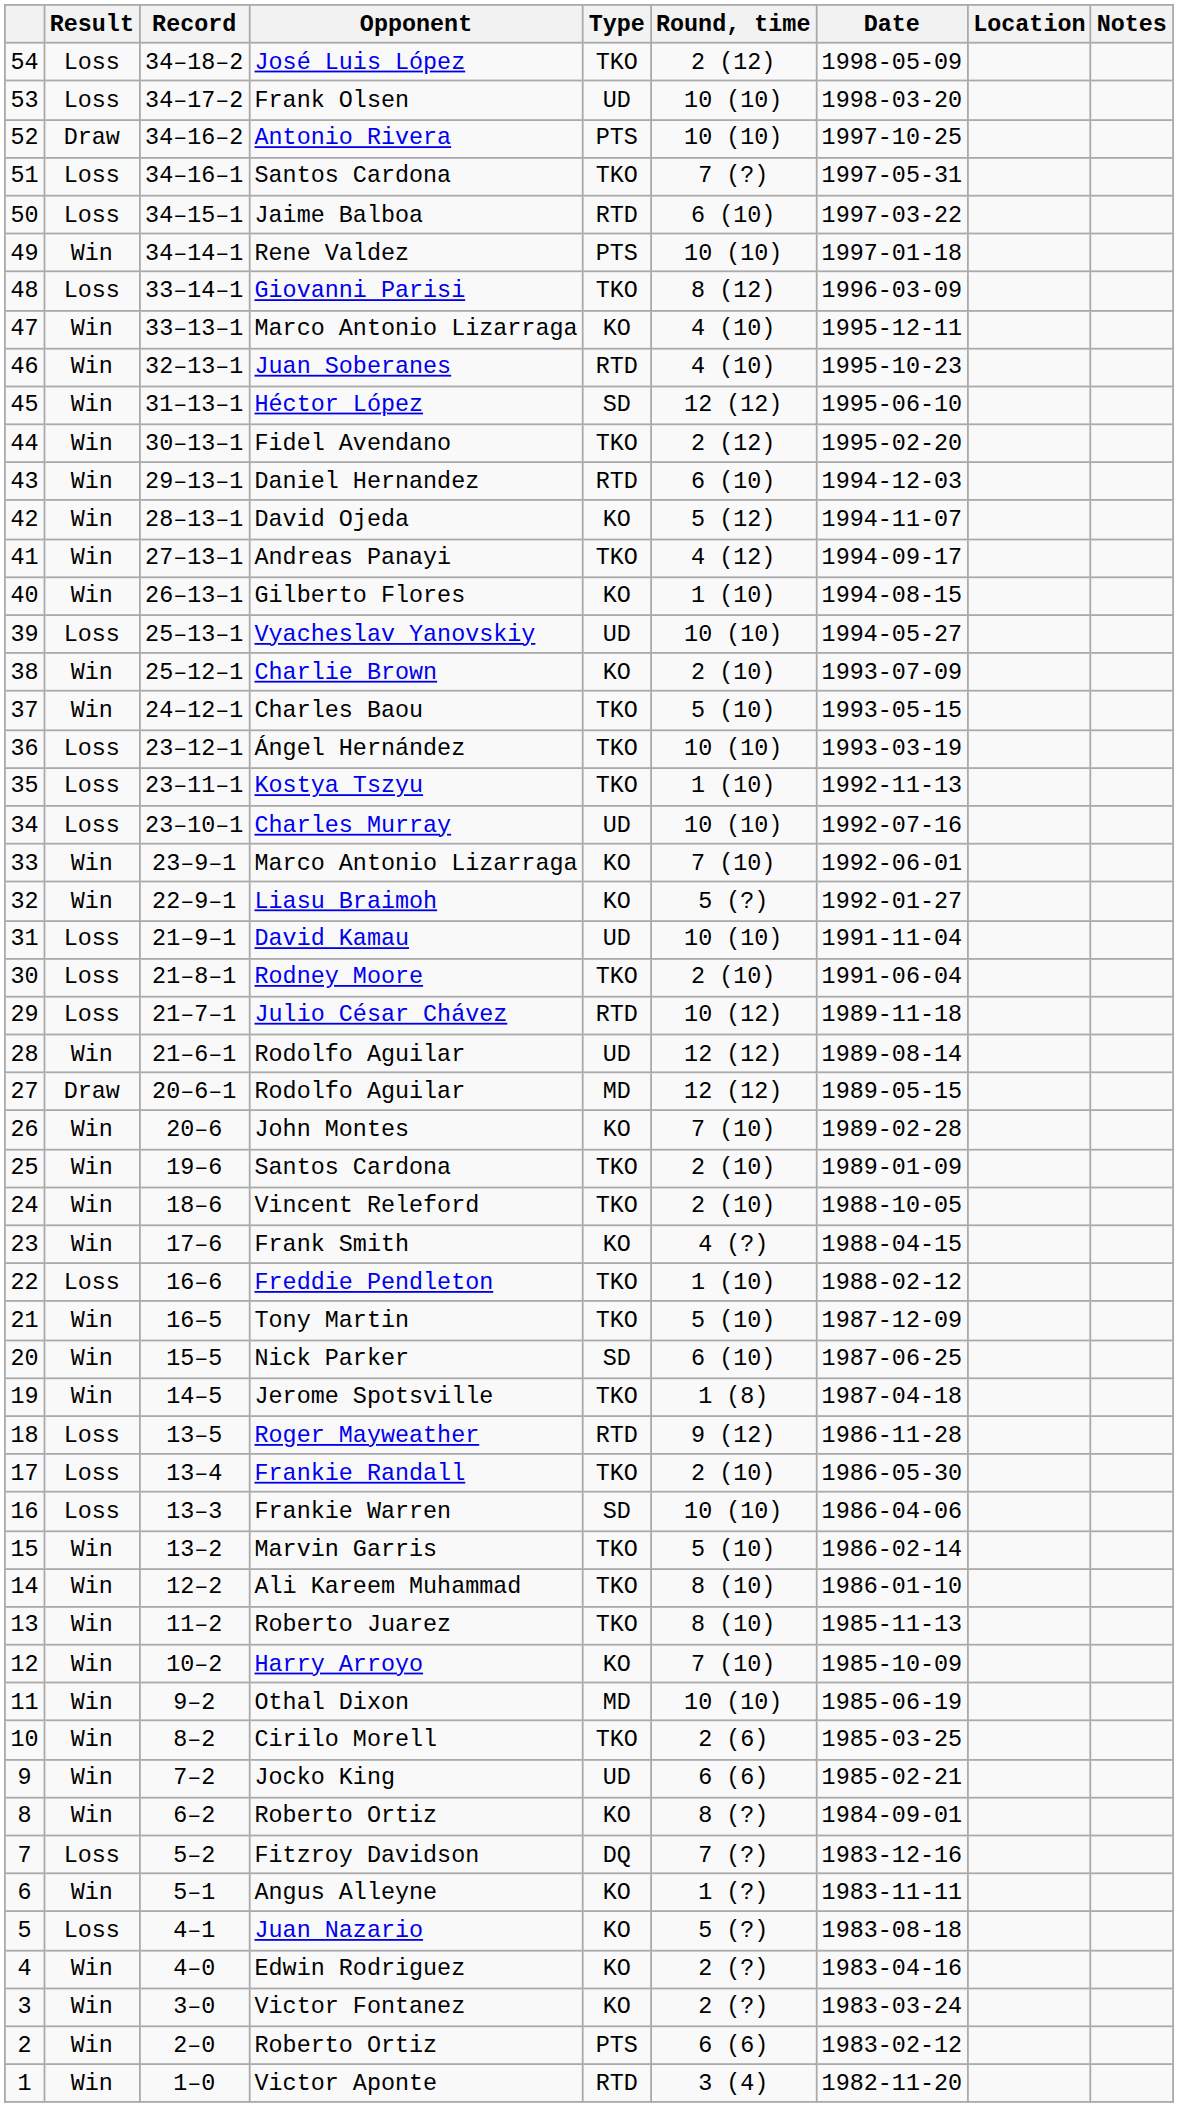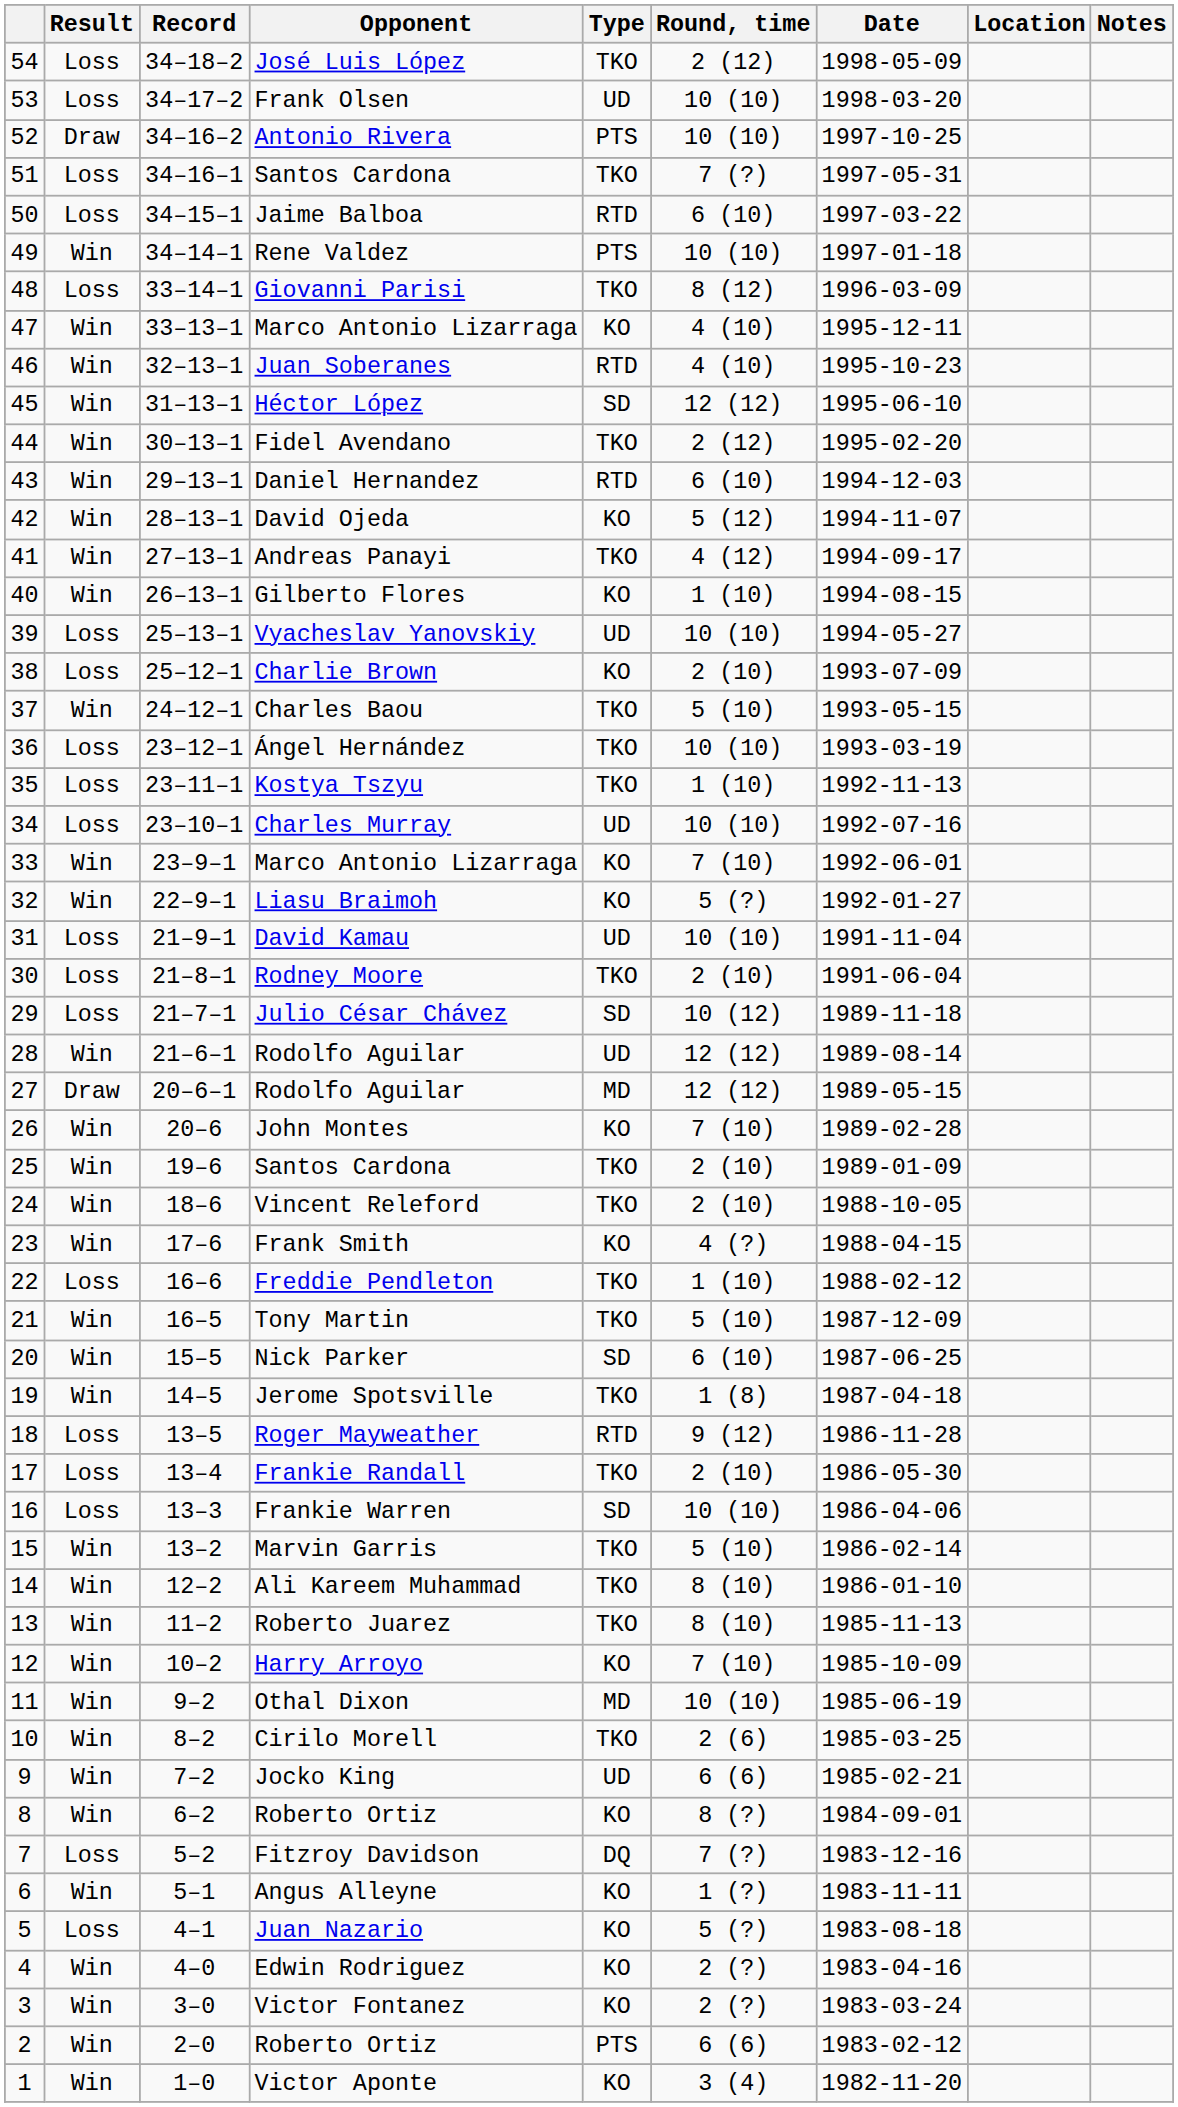Charlie Brown | Result: Win -> Loss
Julio César Chávez | Type: RTD -> SD
Victor Aponte | Type: RTD -> KO
